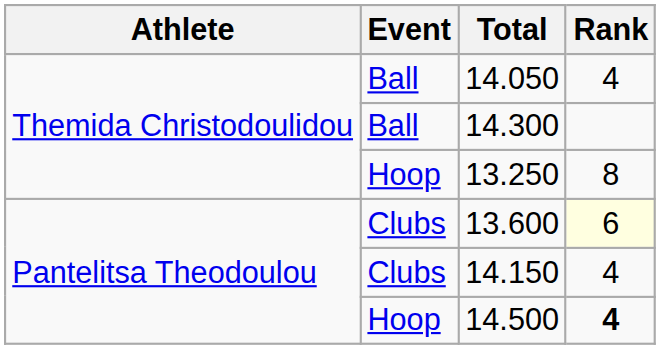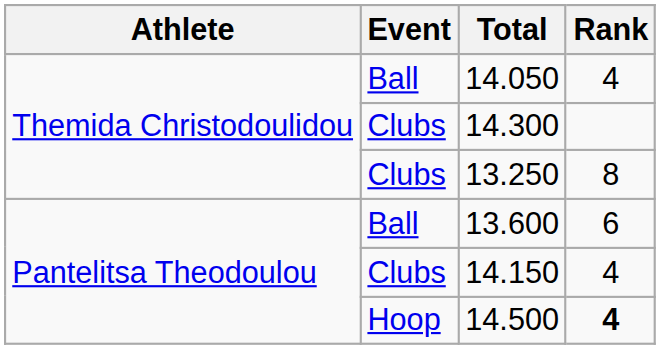14.300 | Event: Ball -> Clubs
13.250 | Event: Hoop -> Clubs
13.600 | Event: Clubs -> Ball
13.600 | Rank: lightyellow background -> no background
